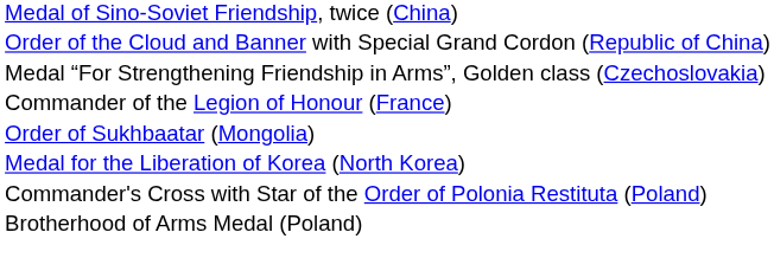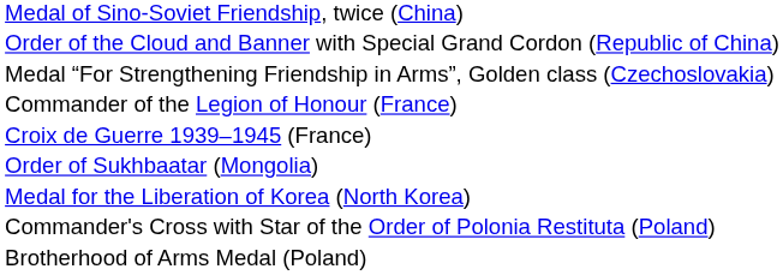+ row: Croix de Guerre 1939–1945 (France)
